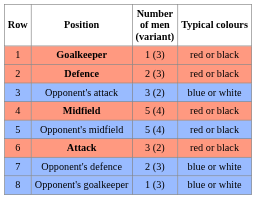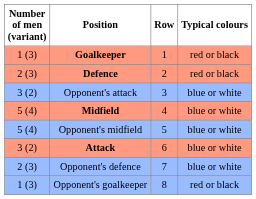columns swapped: Row <-> Number of men (variant)
Midfield | Typical colours: red or black -> blue or white
Opponent's midfield | Typical colours: red or black -> blue or white
Attack | Typical colours: red or black -> blue or white
Opponent's goalkeeper | Typical colours: blue or white -> red or black
